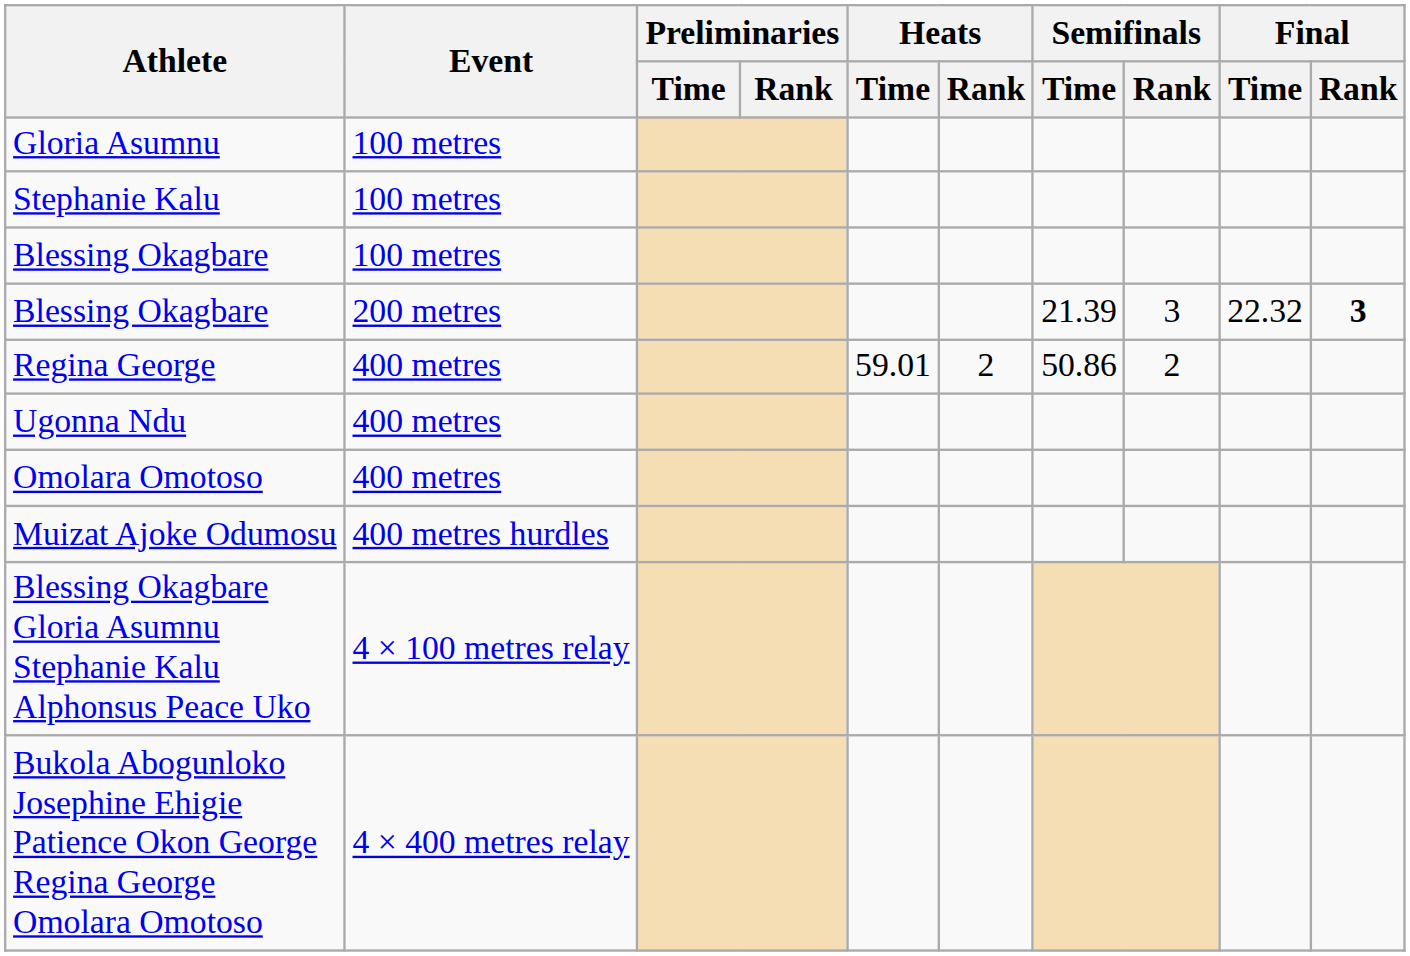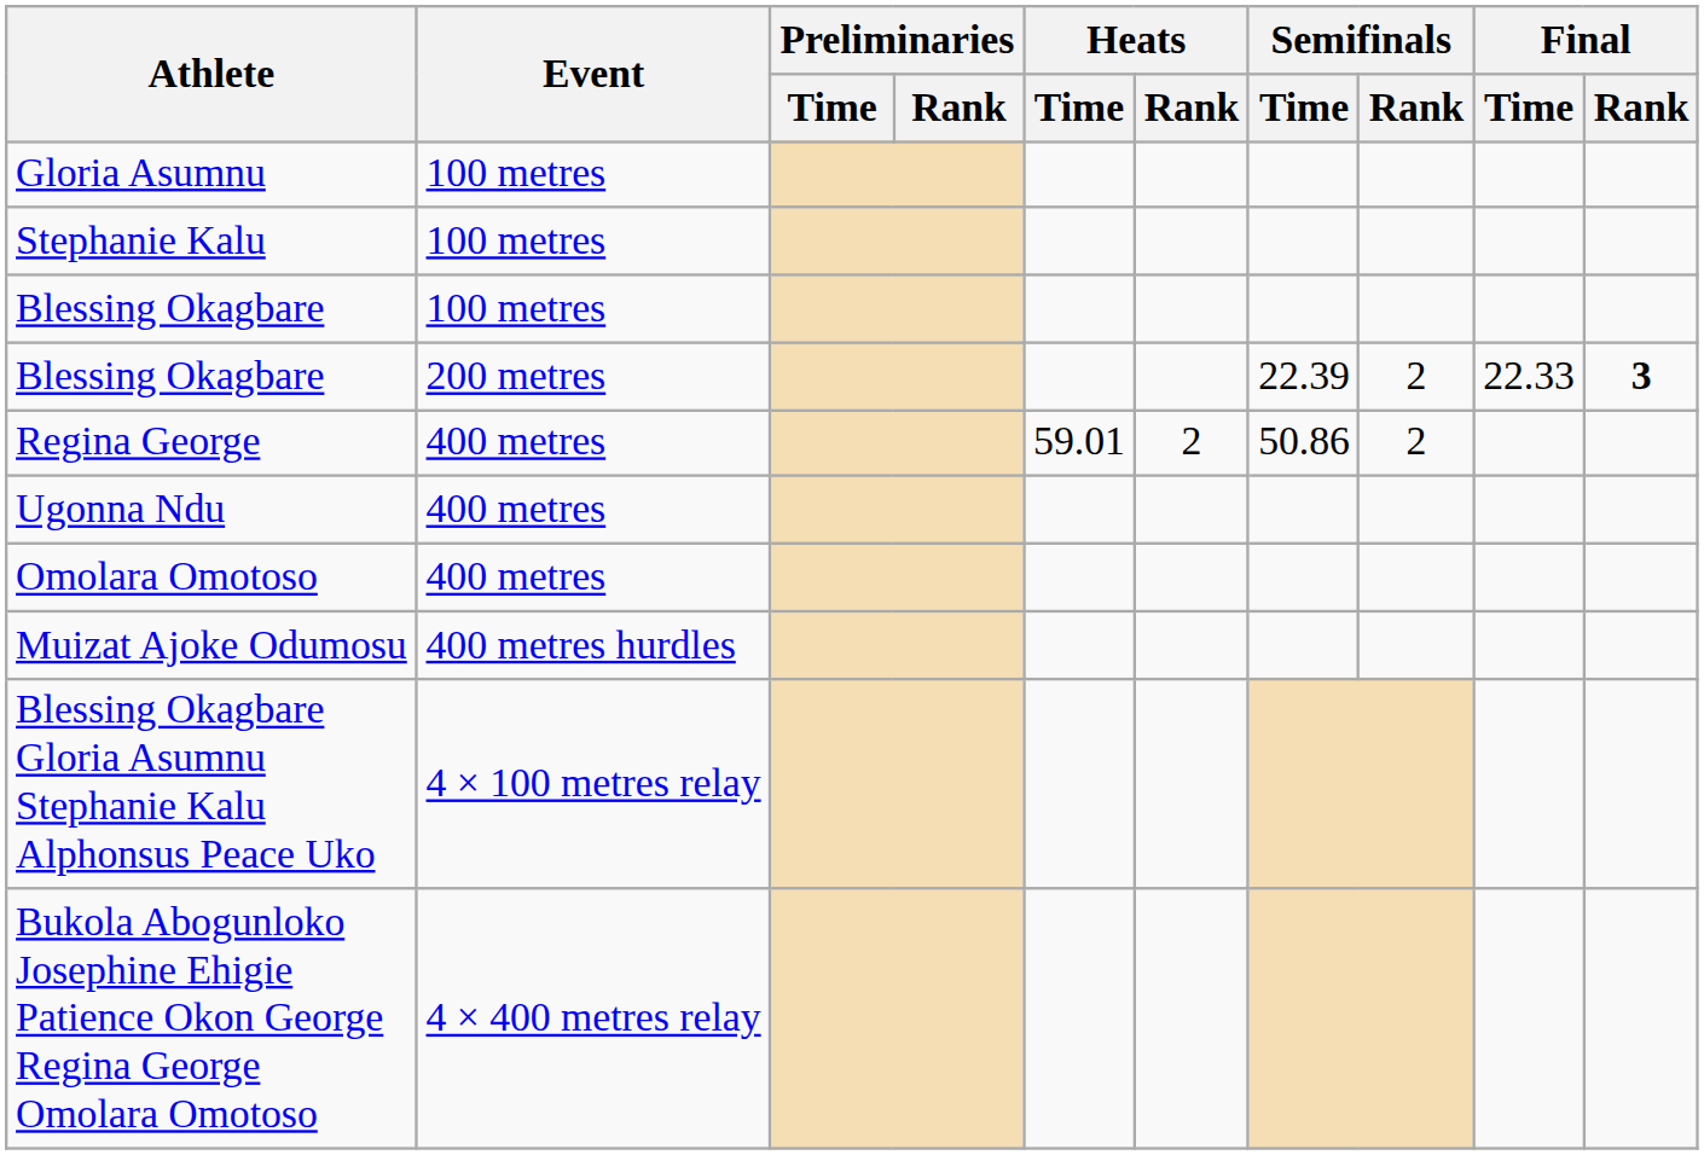Blessing Okagbare / 200 metres | Semifinals / Time: 21.39 -> 22.39
Blessing Okagbare / 200 metres | Semifinals / Rank: 3 -> 2
Blessing Okagbare / 200 metres | Final / Time: 22.32 -> 22.33
